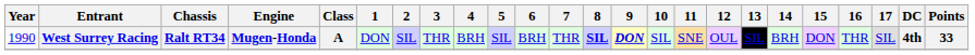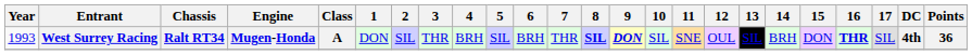West Surrey Racing | Year: 1990 -> 1993
West Surrey Racing | 16: normal -> bold
West Surrey Racing | Points: 33 -> 36
